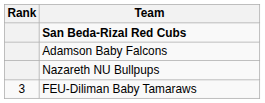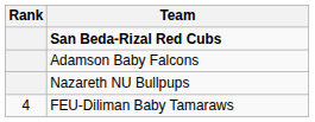FEU-Diliman Baby Tamaraws | Rank: 3 -> 4
